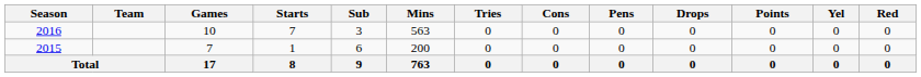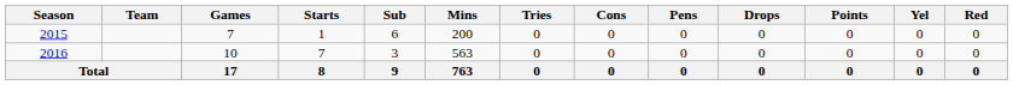rows swapped: 2015 <-> 2016
